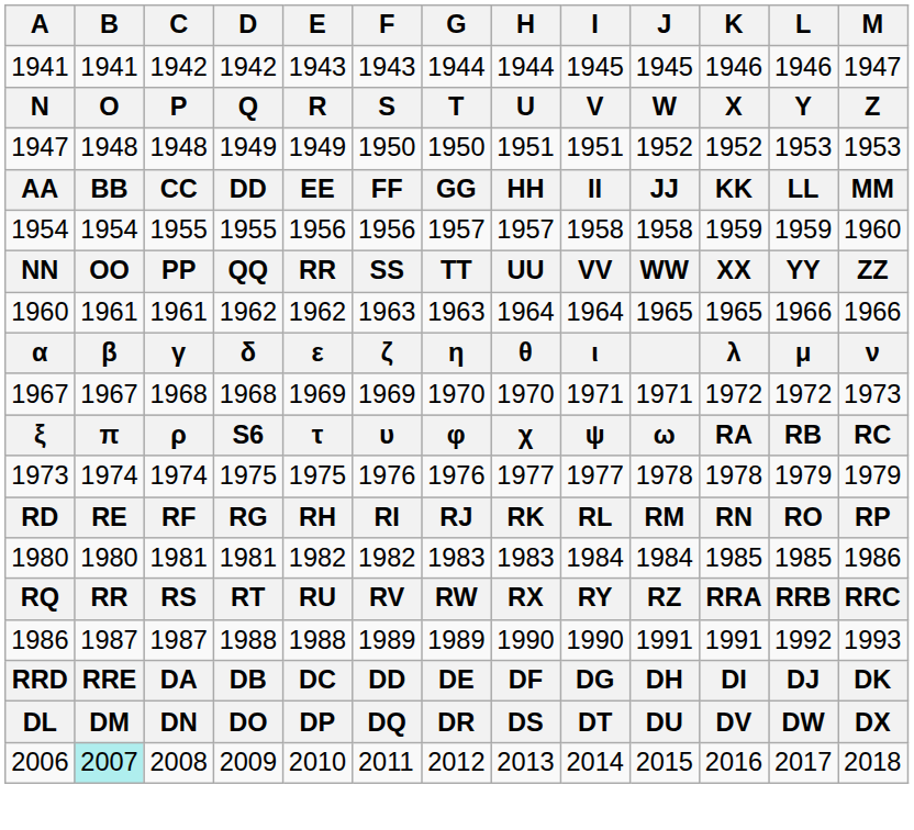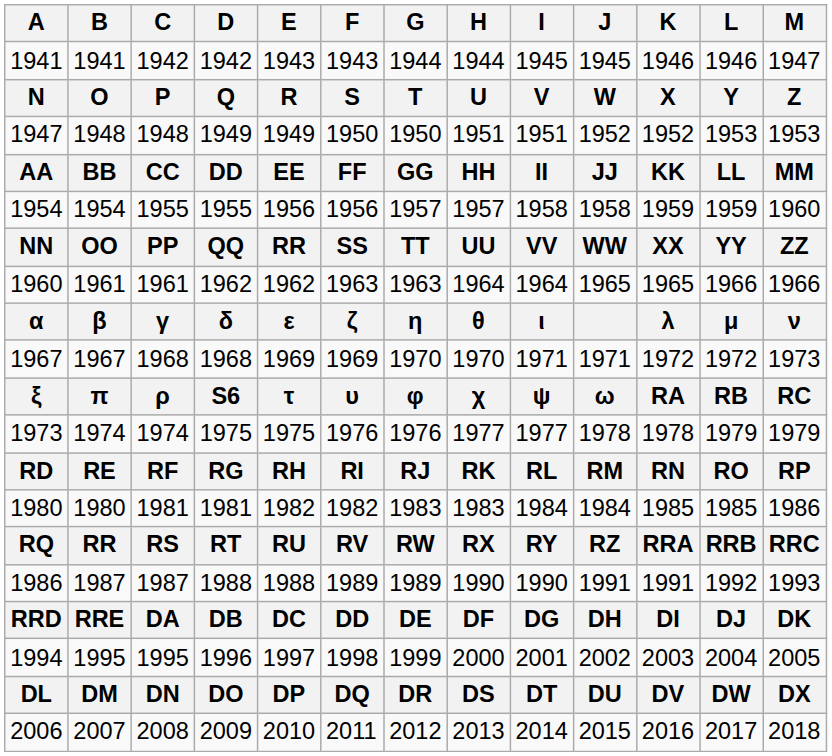+ row: 1994 | 1995 | 1995 | 1996 | 1997 | 1998 | 1999 | 2000 | 2001 | 2002 | 2003 | 2004 | 2005
2006 | B: paleturquoise background -> no background
